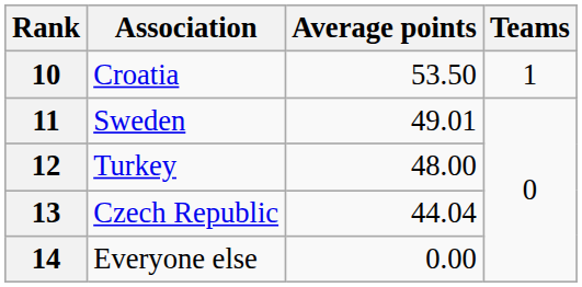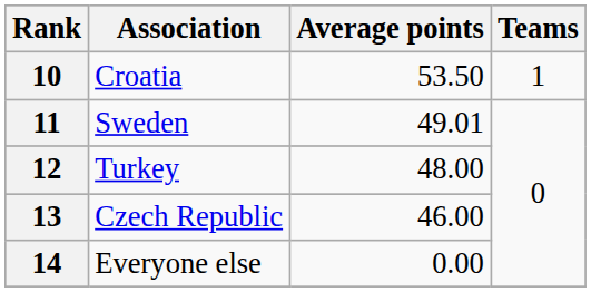13 | Average points: 44.04 -> 46.00
